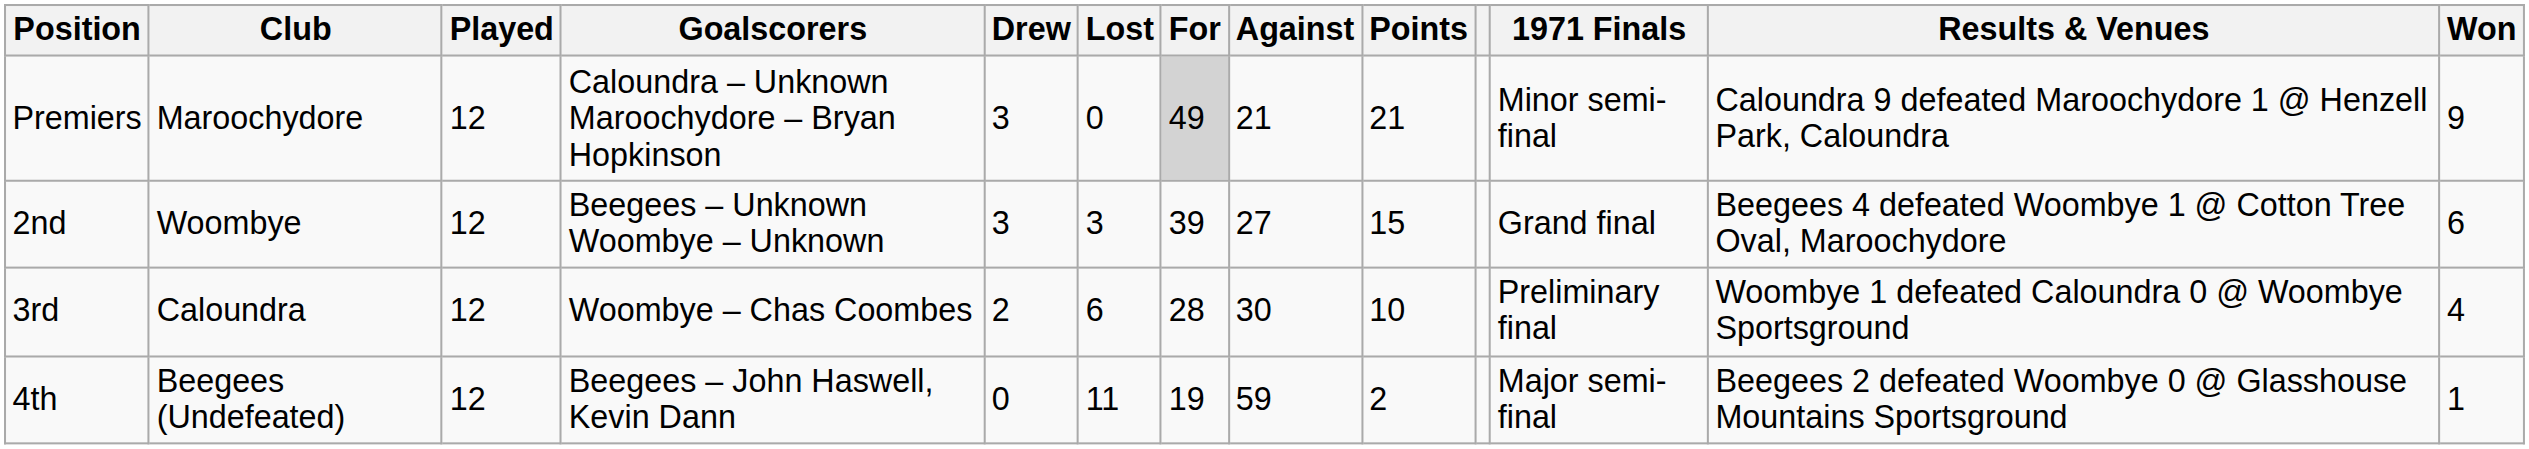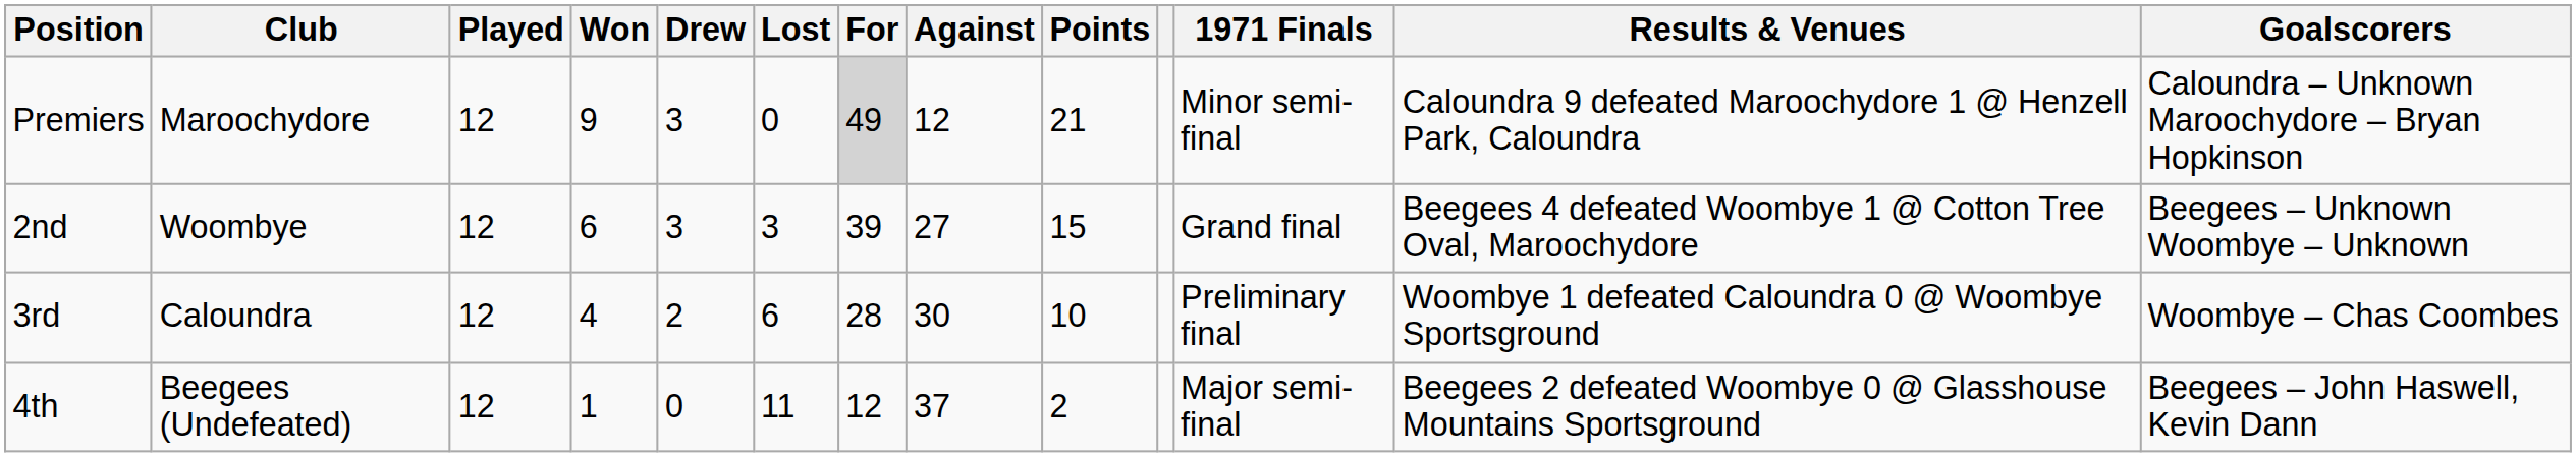columns swapped: Won <-> Goalscorers
Premiers | Against: 21 -> 12
4th | For: 19 -> 12
4th | Against: 59 -> 37
